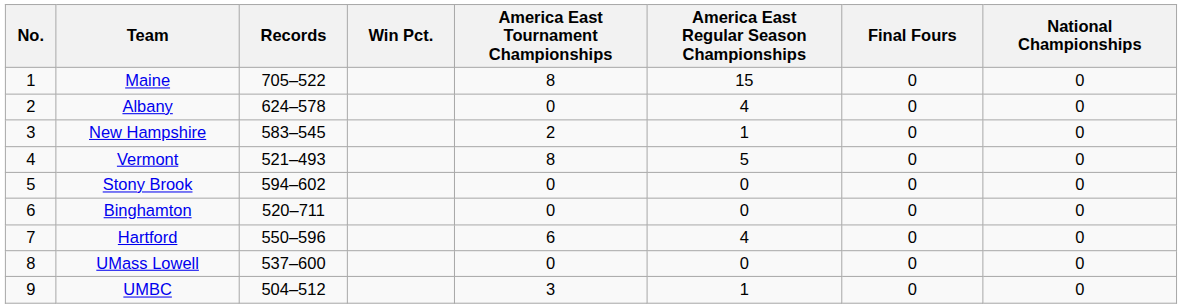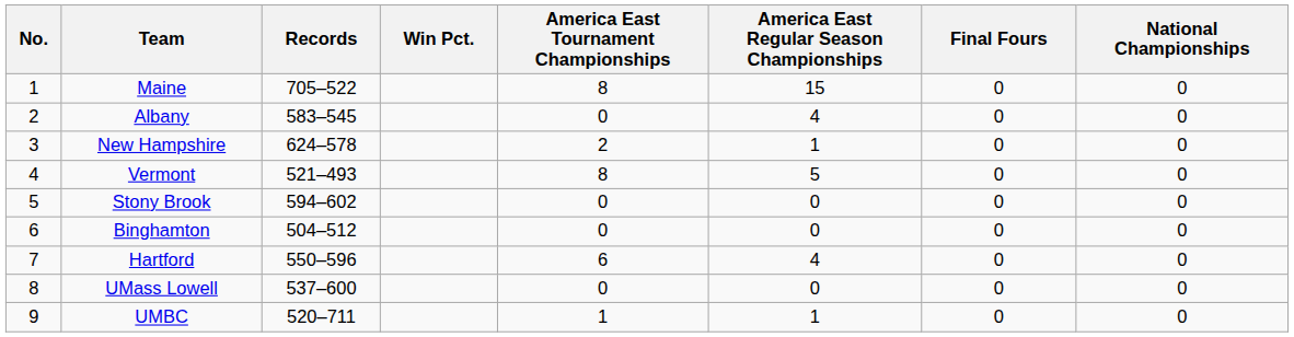Albany | Records: 624–578 -> 583–545
New Hampshire | Records: 583–545 -> 624–578
Binghamton | Records: 520–711 -> 504–512
UMBC | Records: 504–512 -> 520–711
UMBC | America East Tournament Championships: 3 -> 1
